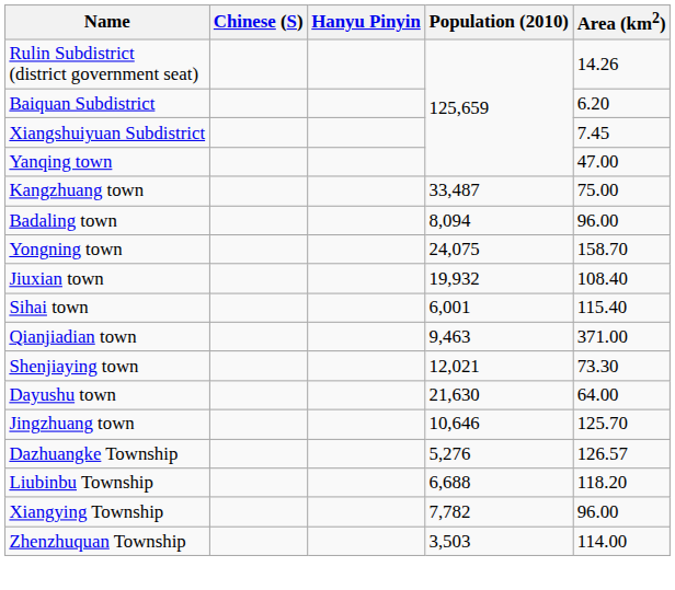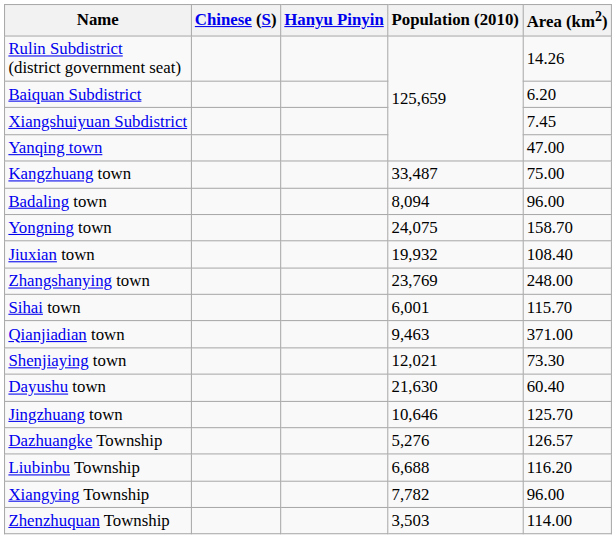+ row: Zhangshanying town | 23,769 | 248.00
Sihai town | Area (km2): 115.40 -> 115.70
Dayushu town | Area (km2): 64.00 -> 60.40
Liubinbu Township | Area (km2): 118.20 -> 116.20
